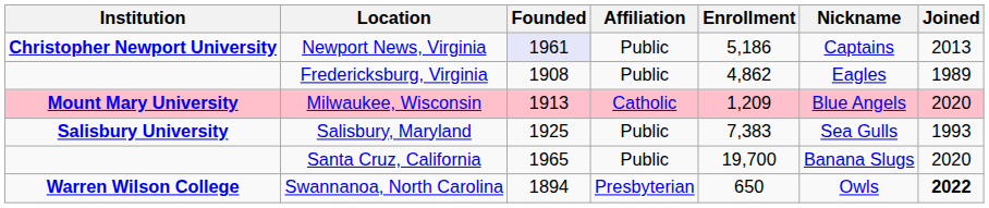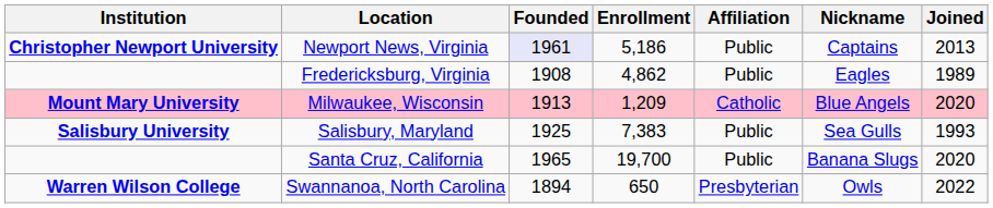columns swapped: Affiliation <-> Enrollment
Swannanoa, North Carolina | Joined: bold -> normal
